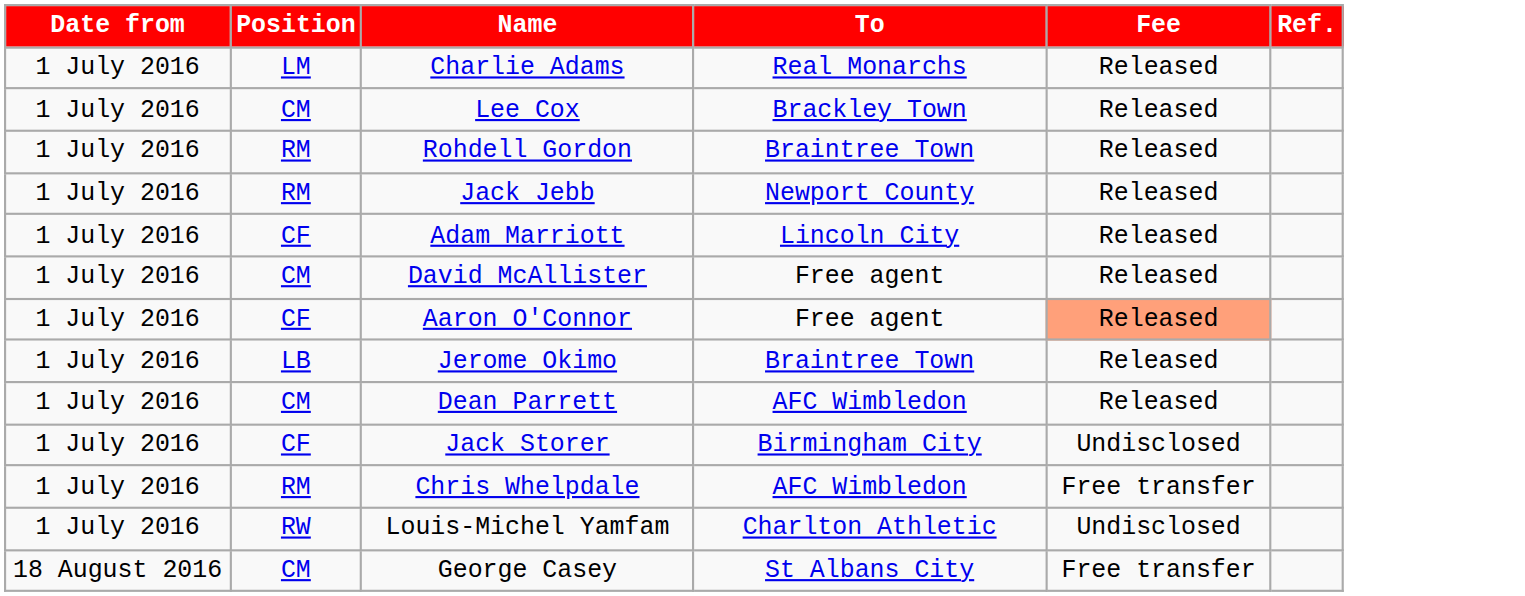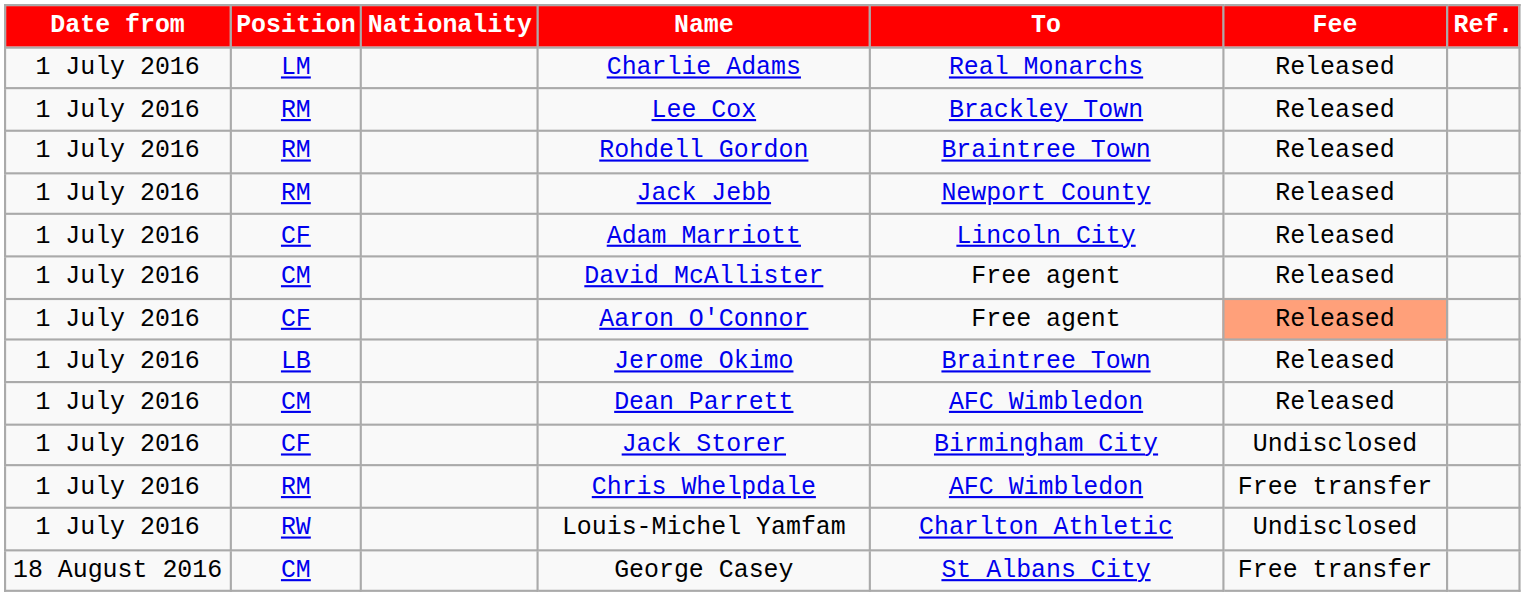+ column: Nationality
Lee Cox | Position: CM -> RM
